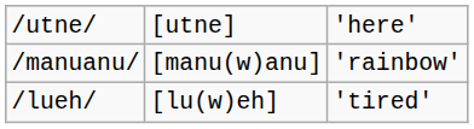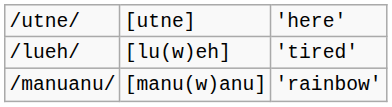rows swapped: /lueh/ <-> /manuanu/
